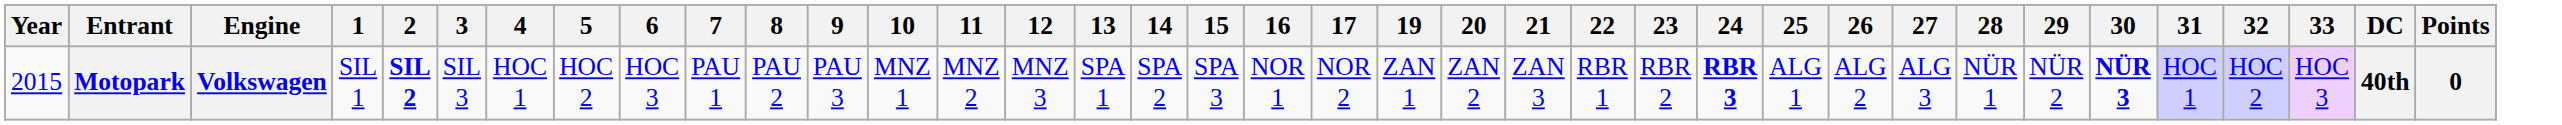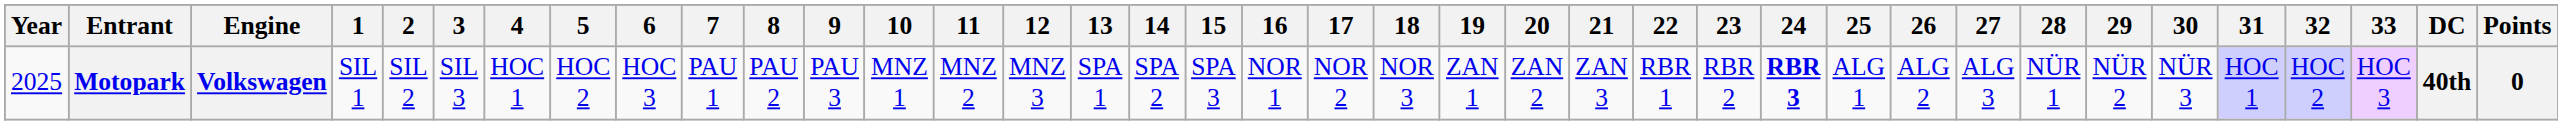+ column: 18 | NOR 3
Motopark | Year: 2015 -> 2025
Motopark | 2: bold -> normal
Motopark | 30: bold -> normal
